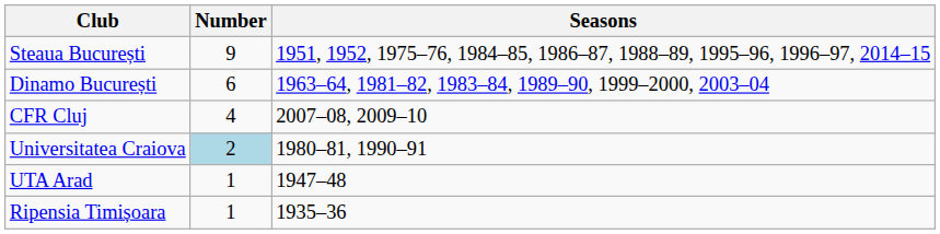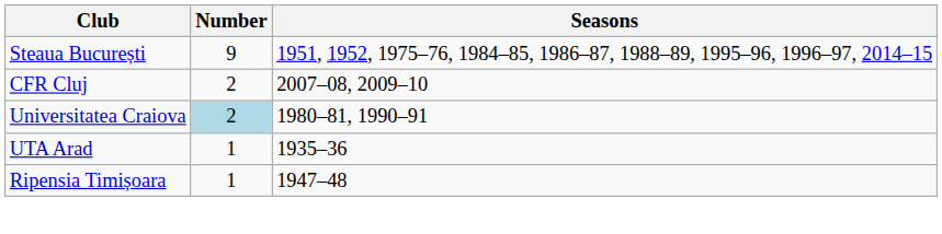- row: Dinamo București | 6 | 1963–64, 1981–82, 1983–84, 1989–90, 1999–2000, 2003–04
CFR Cluj | Number: 4 -> 2
UTA Arad | Seasons: 1947–48 -> 1935–36
Ripensia Timișoara | Seasons: 1935–36 -> 1947–48
